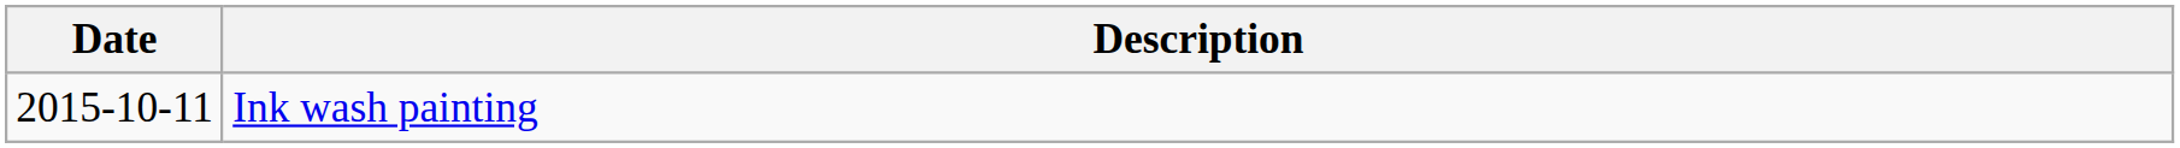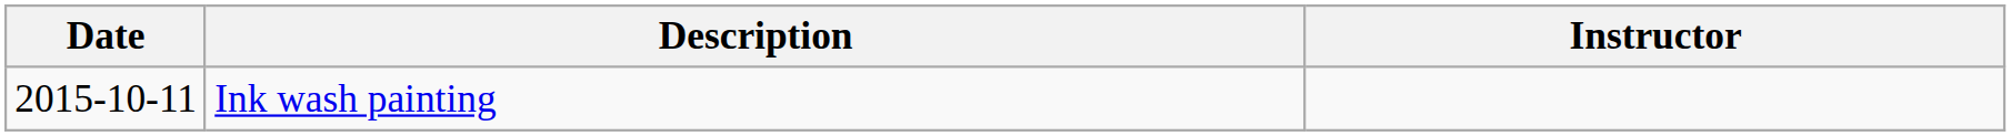+ column: Instructor
